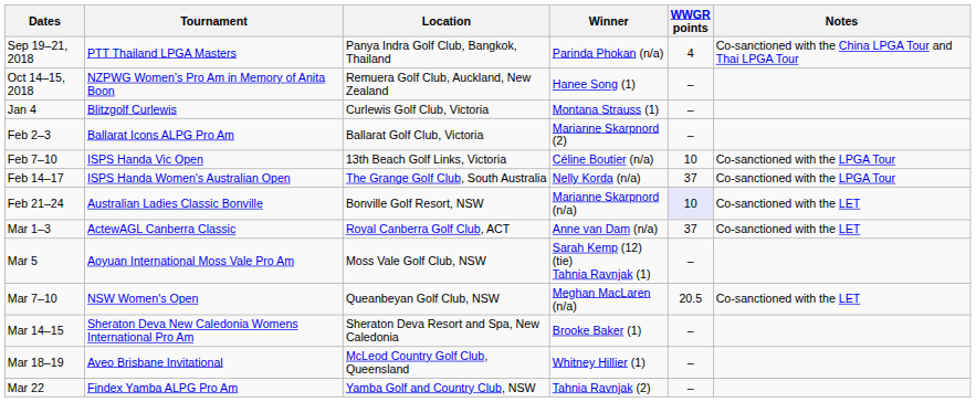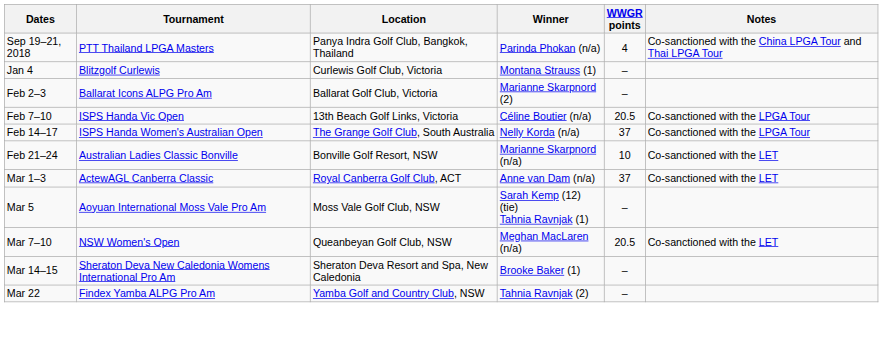- row: Oct 14–15, 2018 | NZPWG Women's Pro Am in Memory of Anita Boon | Remuera Golf Club, Auckland, New Zealand | Hanee Song (1) | –
Feb 7–10 | WWGR points: 10 -> 20.5
Feb 21–24 | WWGR points: lavender background -> no background
- row: Mar 18–19 | Aveo Brisbane Invitational | McLeod Country Golf Club, Queensland | Whitney Hillier (1) | –
